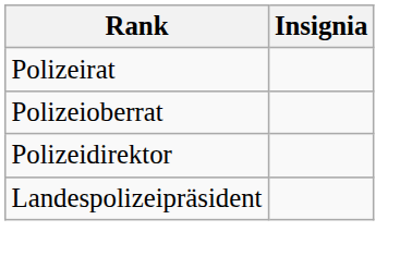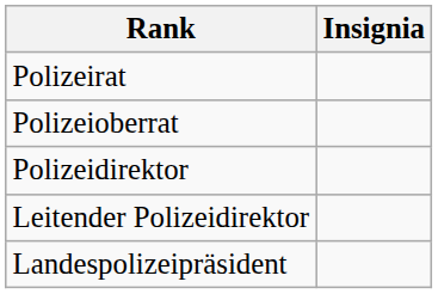+ row: Leitender Polizeidirektor
